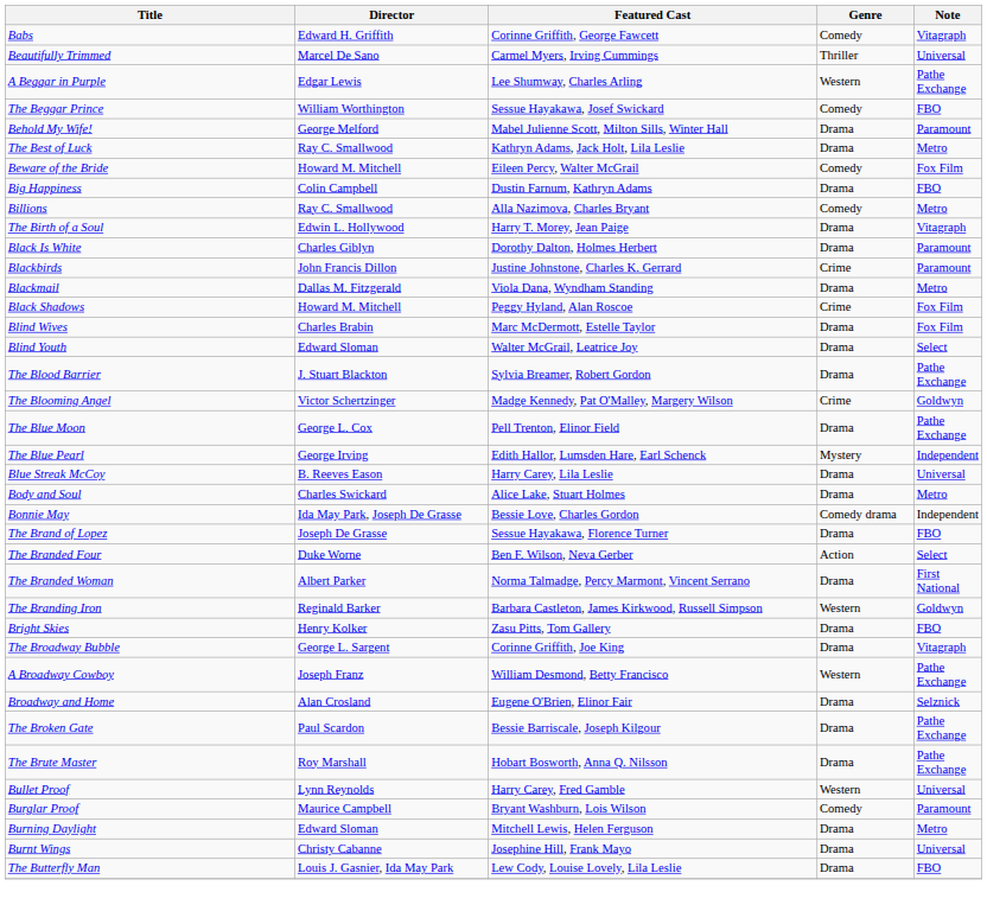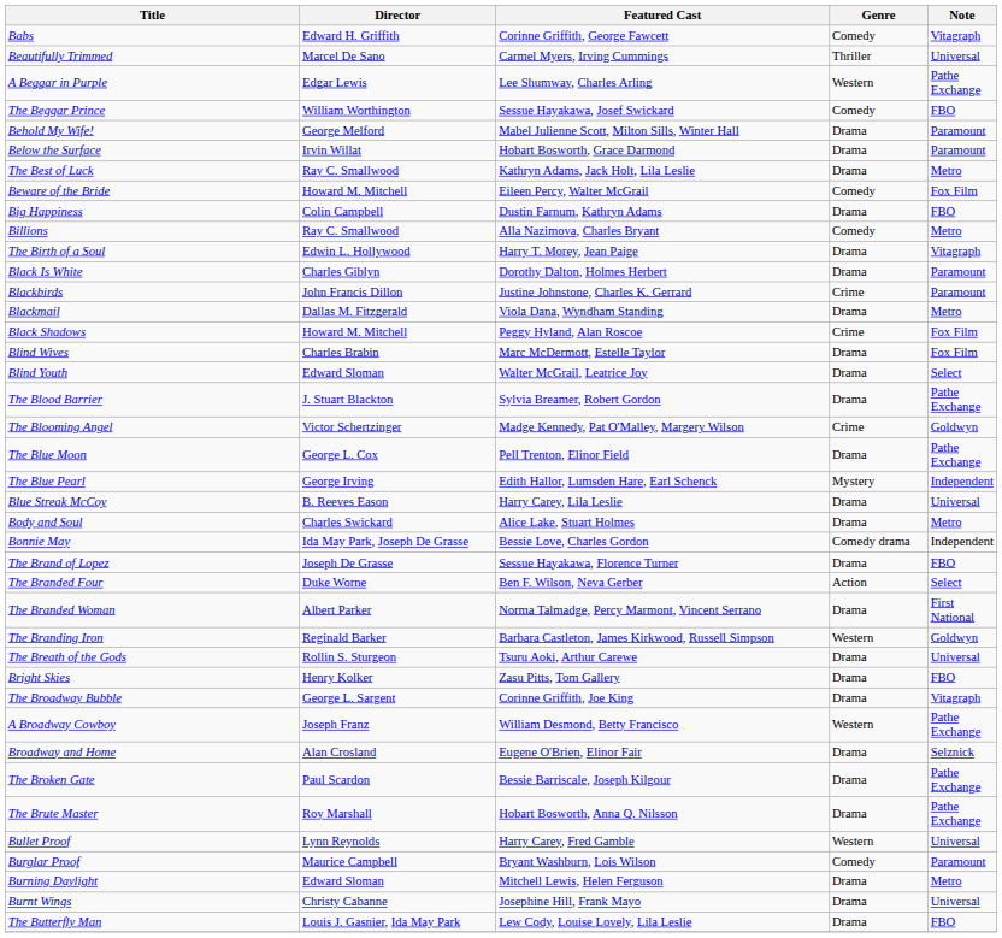+ row: Below the Surface | Irvin Willat | Hobart Bosworth, Grace Darmond | Drama | Paramount
+ row: The Breath of the Gods | Rollin S. Sturgeon | Tsuru Aoki, Arthur Carewe | Drama | Universal
